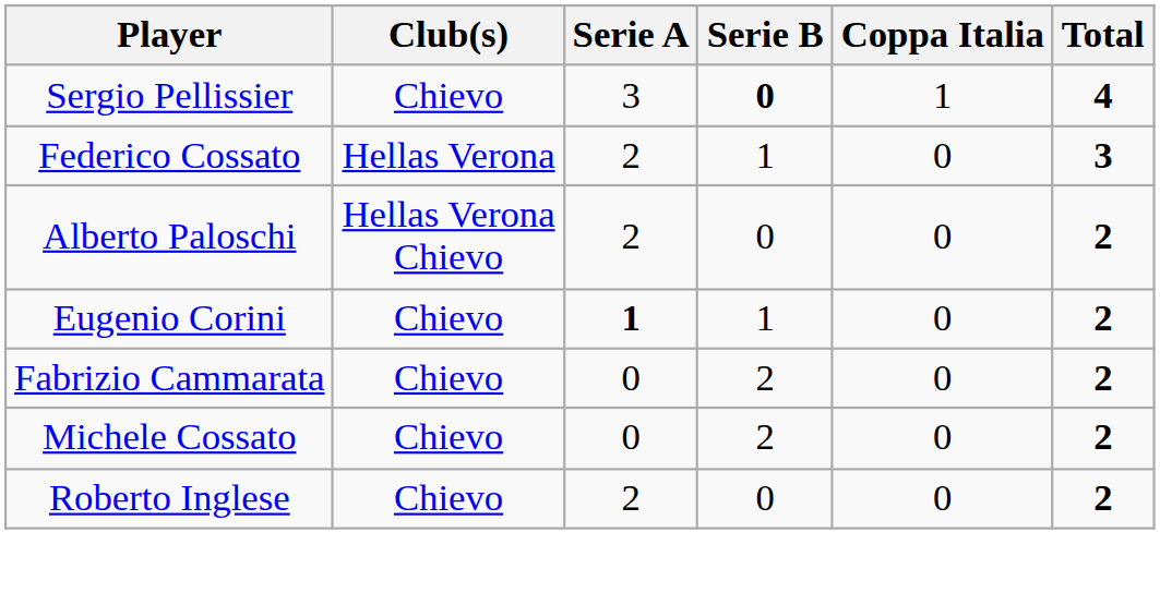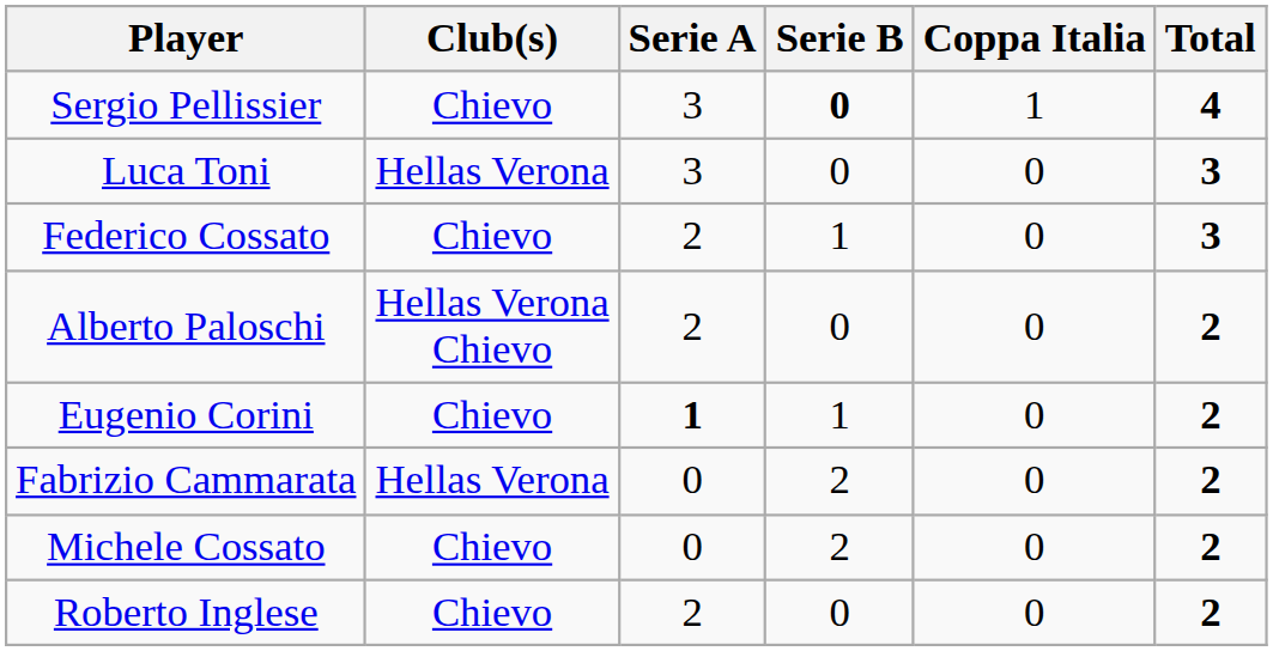+ row: Luca Toni | Hellas Verona | 3 | 0 | 0 | 3
Federico Cossato | Club(s): Hellas Verona -> Chievo
Fabrizio Cammarata | Club(s): Chievo -> Hellas Verona
